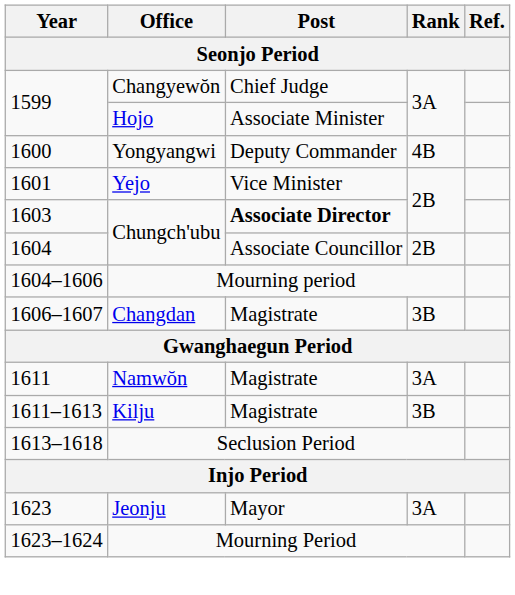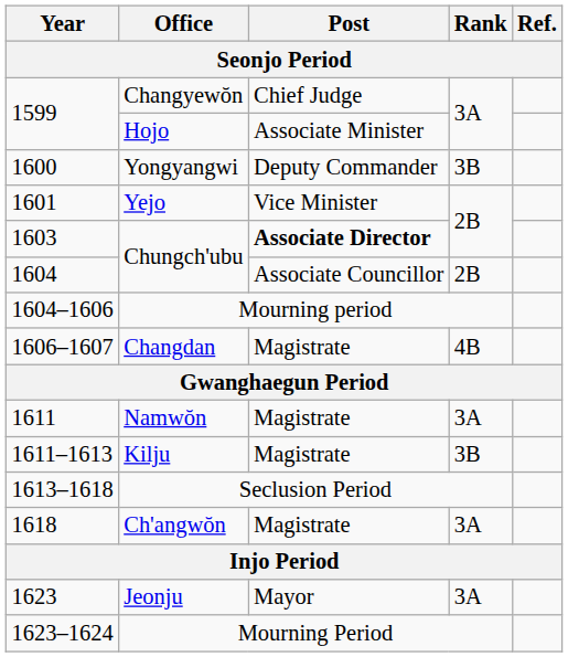Yongyangwi | Rank: 4B -> 3B
Changdan | Rank: 3B -> 4B
+ row: 1618 | Ch'angwŏn | Magistrate | 3A
